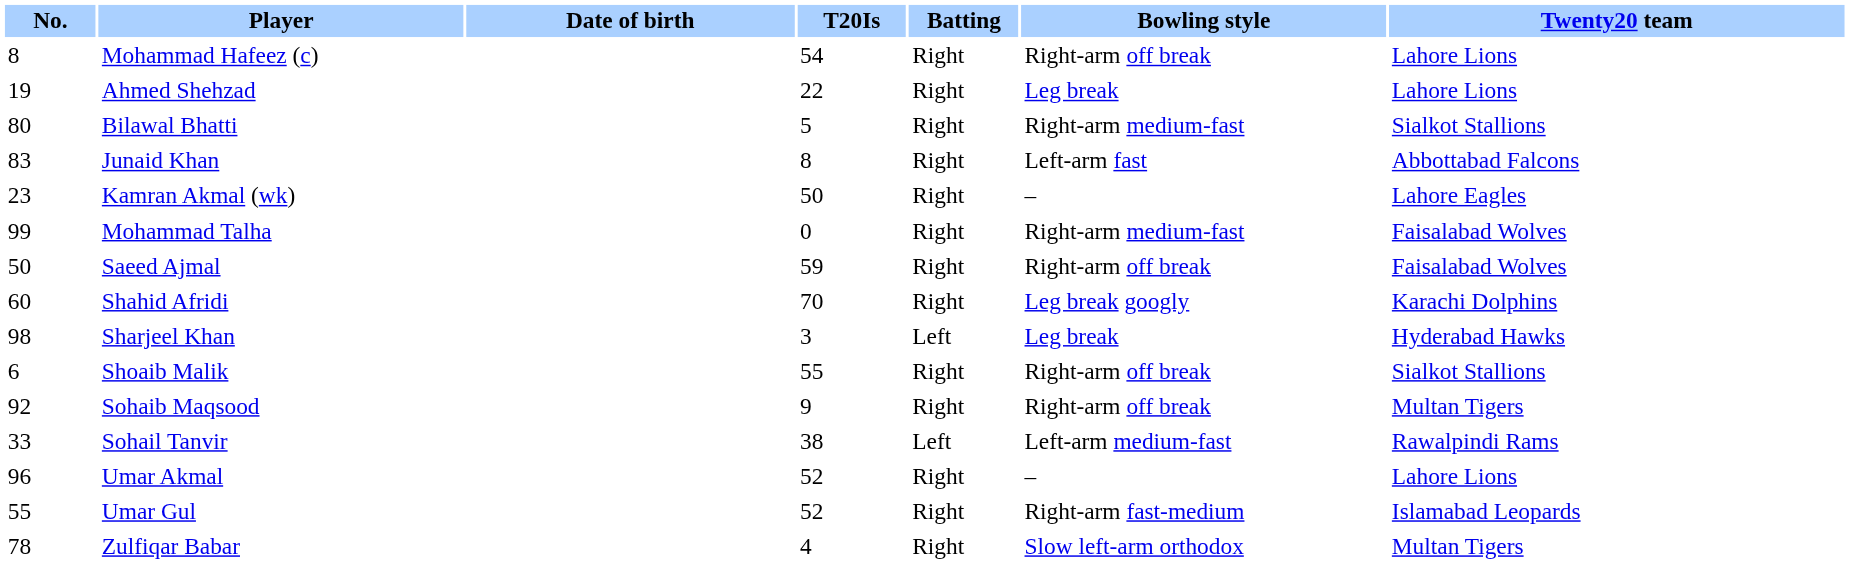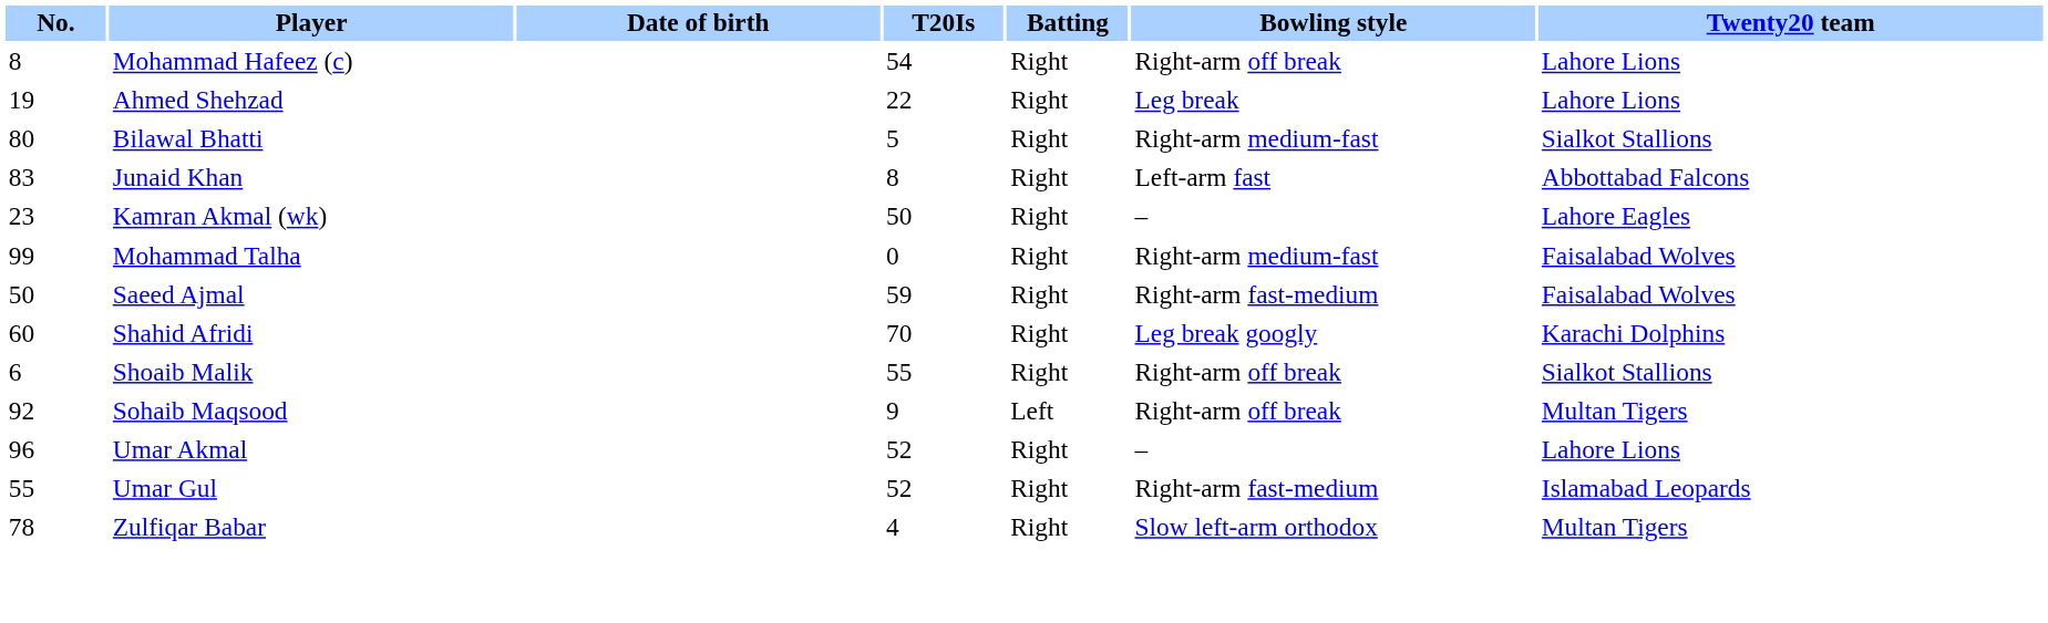Saeed Ajmal | Bowling style: Right-arm off break -> Right-arm fast-medium
- row: 98 | Sharjeel Khan | 3 | Left | Leg break | Hyderabad Hawks
Sohaib Maqsood | Batting: Right -> Left
- row: 33 | Sohail Tanvir | 38 | Left | Left-arm medium-fast | Rawalpindi Rams
